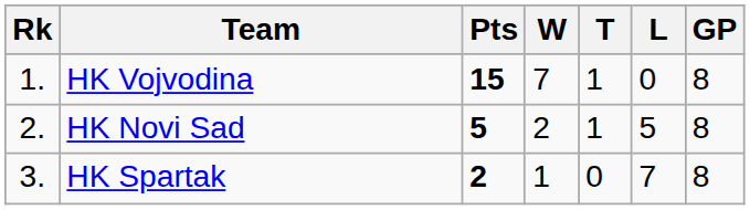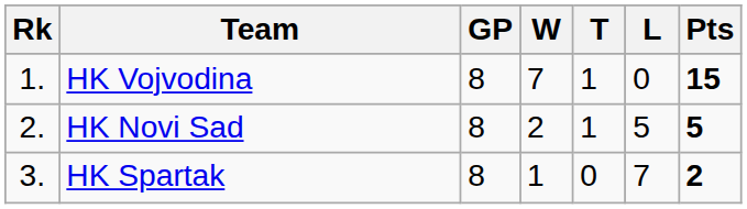columns swapped: GP <-> Pts
